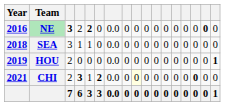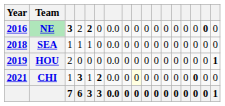SEA | column 3: 3 -> 1
CHI | column 3: 2 -> 1
